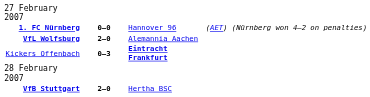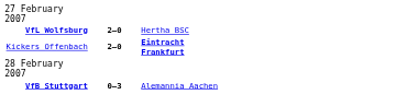- row: 1. FC Nürnberg | 0–0 | Hannover 96 | (AET) (Nürnberg won 4–2 on penalties)
VfL Wolfsburg | column 3: Alemannia Aachen -> Hertha BSC
Kickers Offenbach | column 2: 0–3 -> 2–0
VfB Stuttgart | column 2: 2–0 -> 0–3
VfB Stuttgart | column 3: Hertha BSC -> Alemannia Aachen
